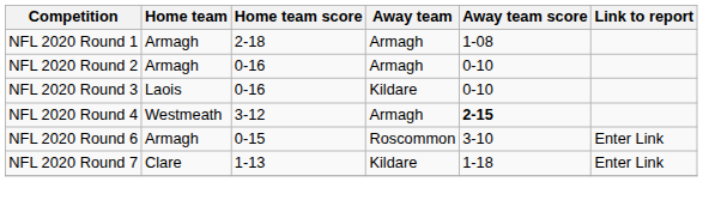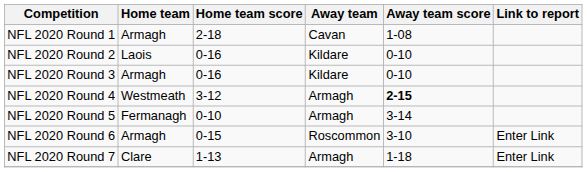NFL 2020 Round 1 | Away team: Armagh -> Cavan
NFL 2020 Round 2 | Home team: Armagh -> Laois
NFL 2020 Round 2 | Away team: Armagh -> Kildare
NFL 2020 Round 3 | Home team: Laois -> Armagh
+ row: NFL 2020 Round 5 | Fermanagh | 0-10 | Armagh | 3-14
NFL 2020 Round 7 | Away team: Kildare -> Armagh
